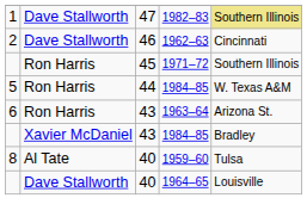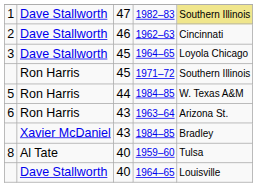+ row: 3 | Dave Stallworth | 45 | 1964–65 | Loyola Chicago
